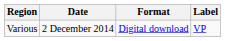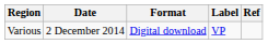+ column: Ref
